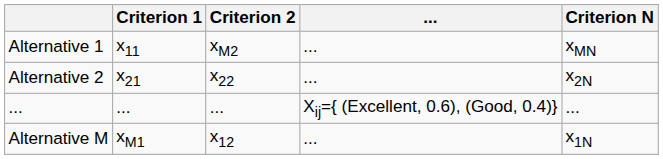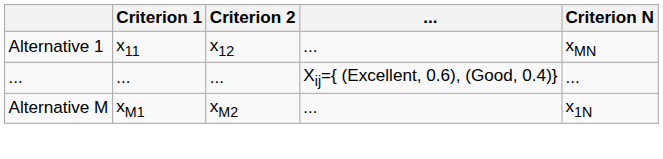Alternative 1 | Criterion 2: xM2 -> x12
- row: Alternative 2 | x21 | x22 | ... | x2N
Alternative M | Criterion 2: x12 -> xM2
